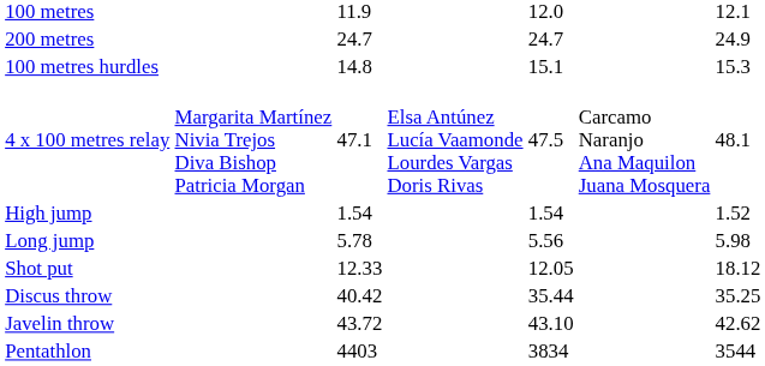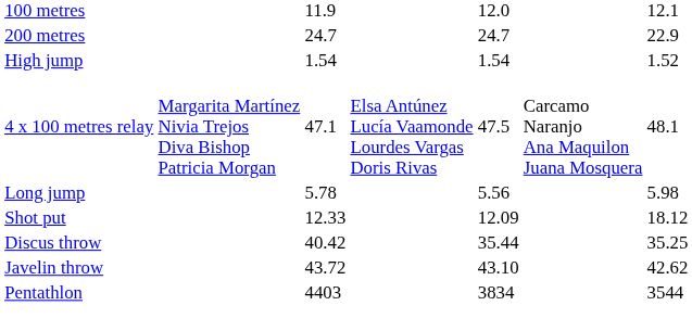200 metres | column 7: 24.9 -> 22.9
- row: 100 metres hurdles | 14.8 | 15.1 | 15.3
rows swapped: 4 x 100 metres relay <-> High jump
Shot put | column 5: 12.05 -> 12.09
